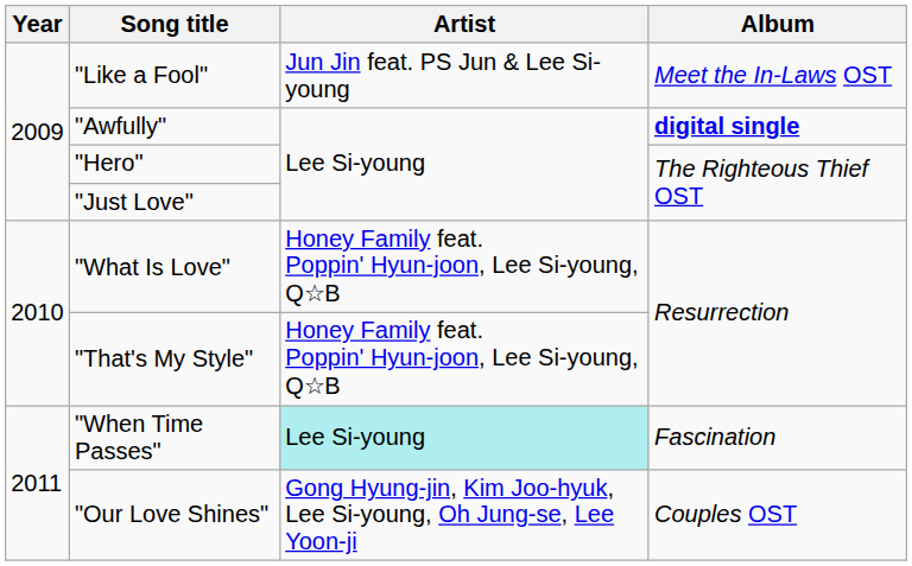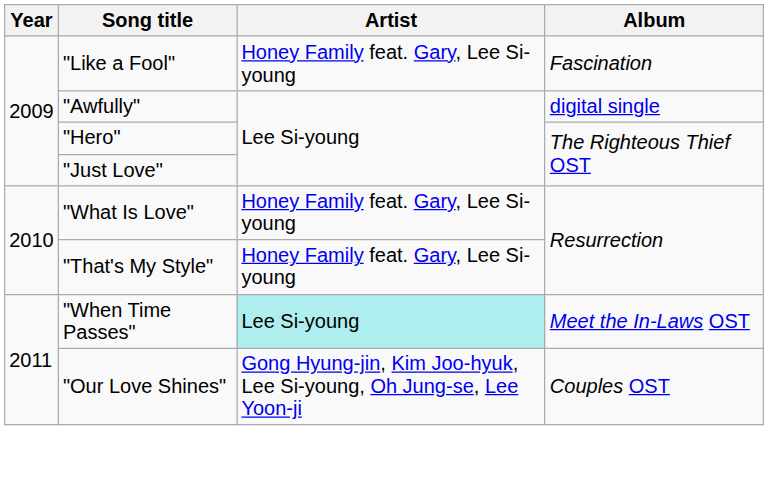"Like a Fool" | Artist: Jun Jin feat. PS Jun & Lee Si-young -> Honey Family feat. Gary, Lee Si-young
"Like a Fool" | Album: Meet the In-Laws OST -> Fascination
"Awfully" | Album: bold -> normal
"What Is Love" | Artist: Honey Family feat. Poppin' Hyun-joon, Lee Si-young, Q☆B -> Honey Family feat. Gary, Lee Si-young
"That's My Style" | Artist: Honey Family feat. Poppin' Hyun-joon, Lee Si-young, Q☆B -> Honey Family feat. Gary, Lee Si-young
"When Time Passes" | Album: Fascination -> Meet the In-Laws OST
